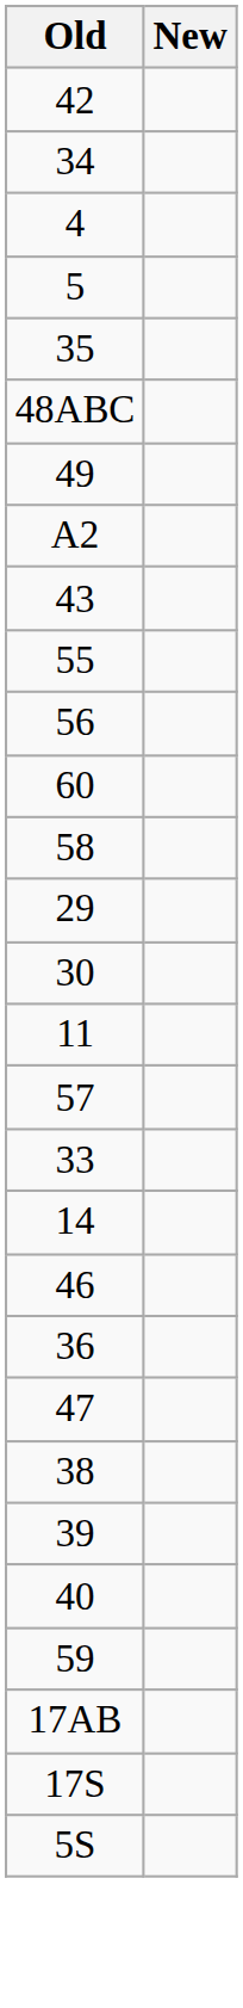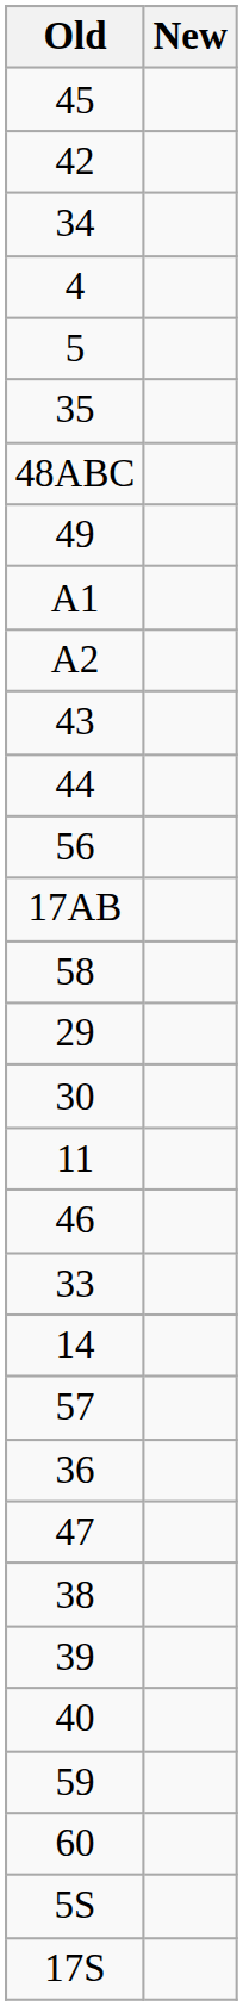+ row: 45
+ row: A1
+ row: 44
- row: 55
rows swapped: 17AB <-> 60
rows swapped: 57 <-> 46
rows swapped: 5S <-> 17S
